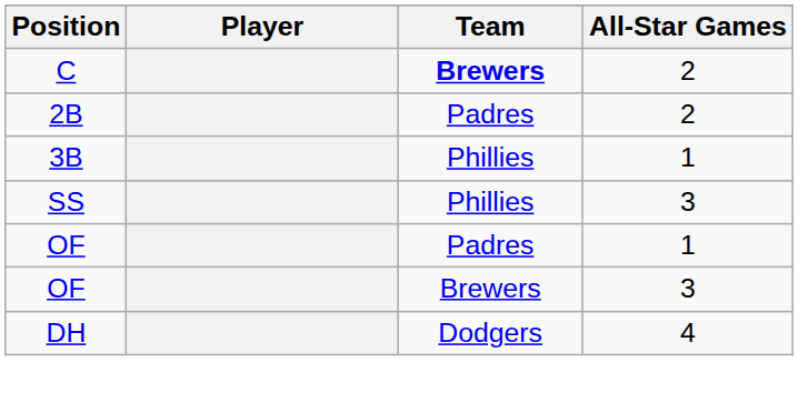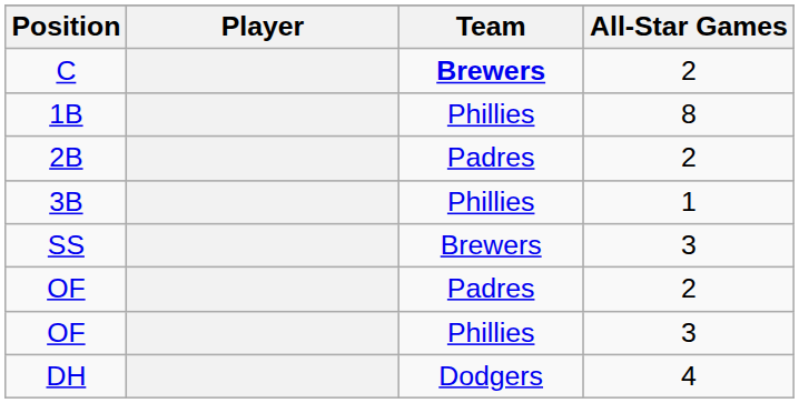+ row: 1B | Phillies | 8
SS | Team: Phillies -> Brewers
- row: OF | Padres | 1
+ row: OF | Padres | 2
OF / 3 | Team: Brewers -> Phillies
